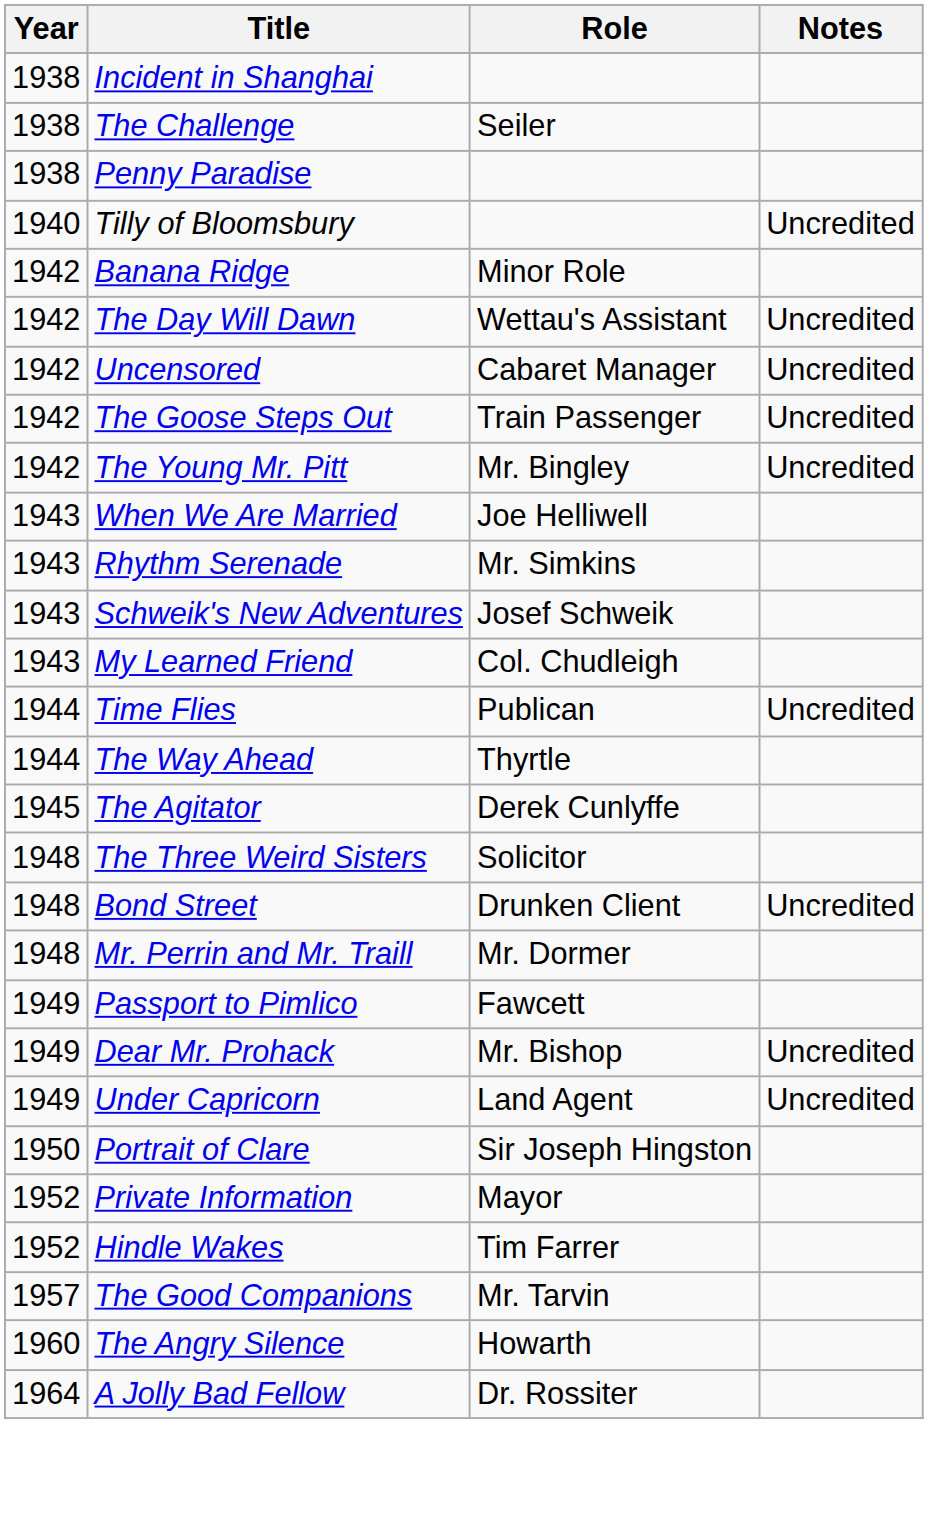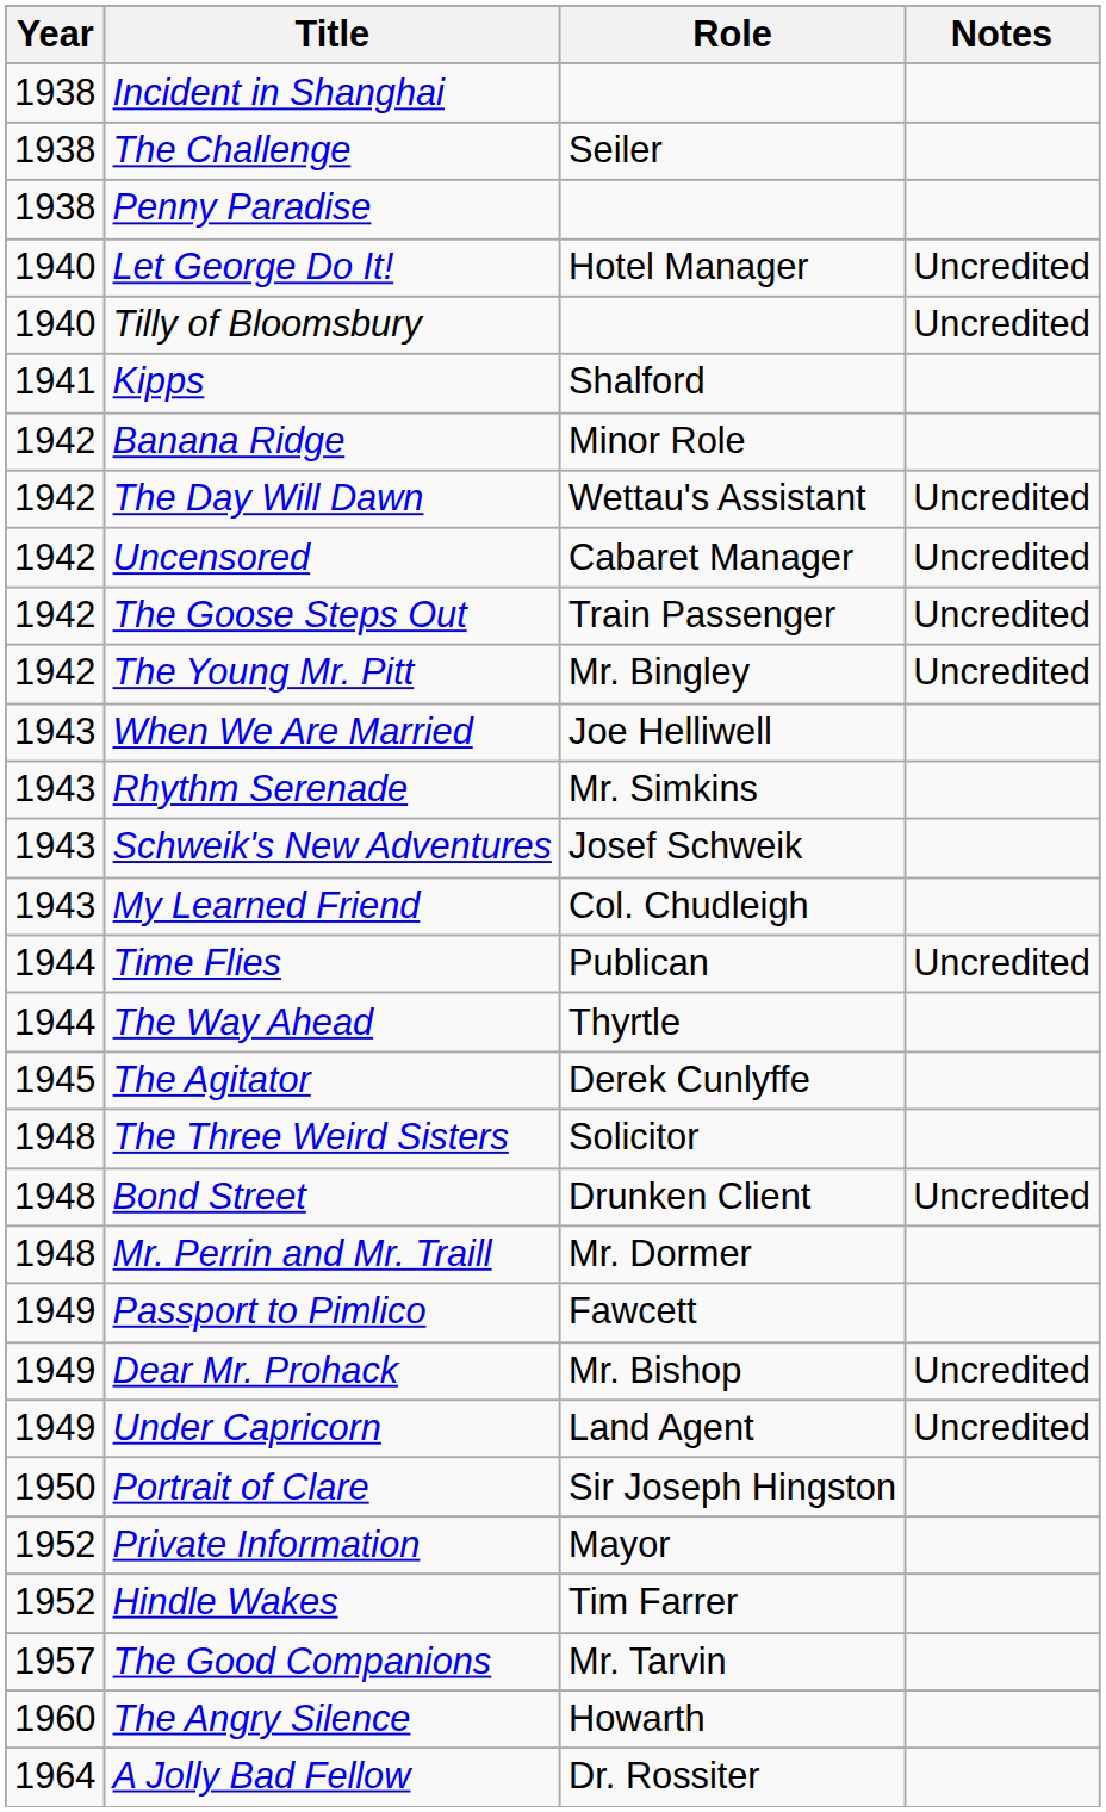+ row: 1940 | Let George Do It! | Hotel Manager | Uncredited
+ row: 1941 | Kipps | Shalford
